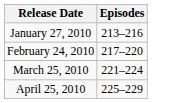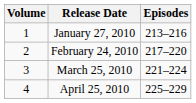+ column: Volume | 1 | 2 | 3 | 4
